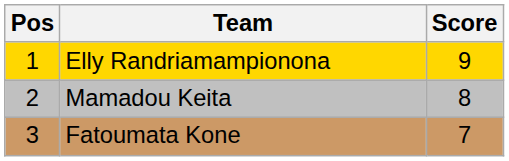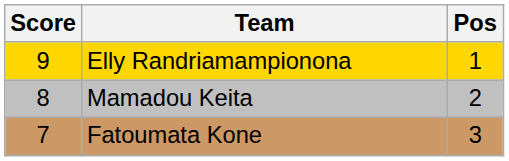columns swapped: Pos <-> Score
